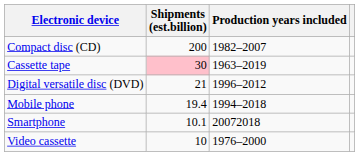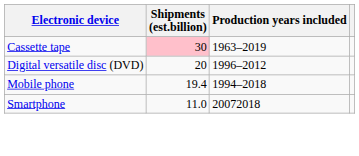- row: Compact disc (CD) | 200 | 1982–2007
Digital versatile disc (DVD) | Shipments (est.billion): 21 -> 20
Smartphone | Shipments (est.billion): 10.1 -> 11.0
- row: Video cassette | 10 | 1976–2000
